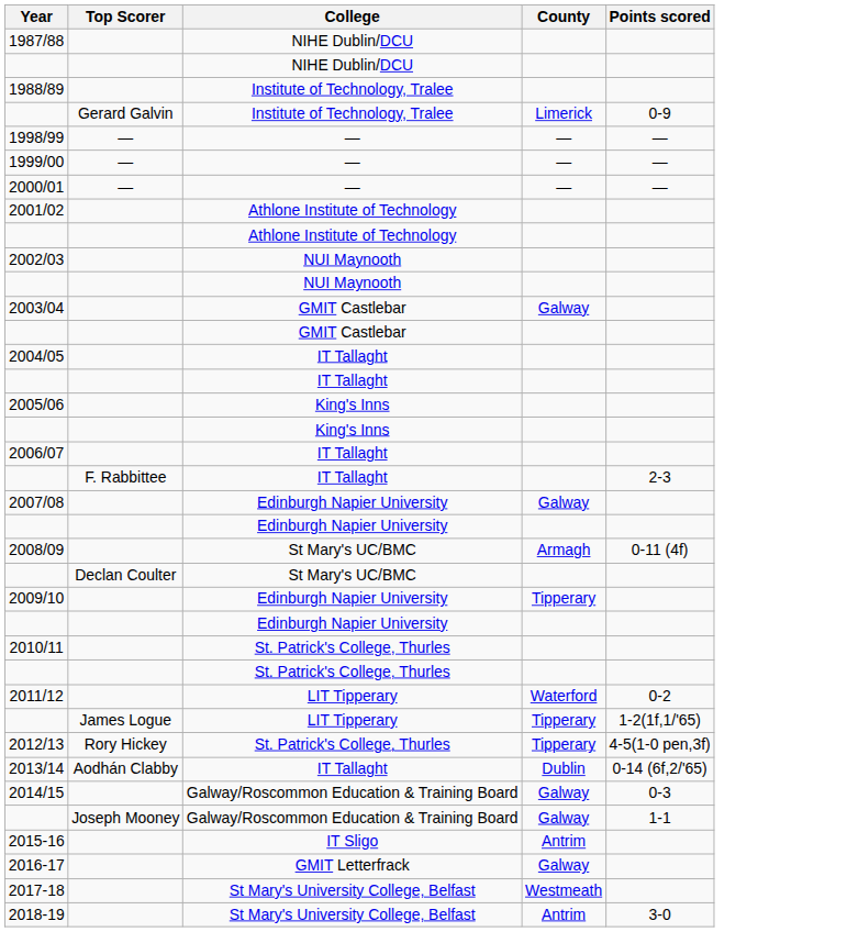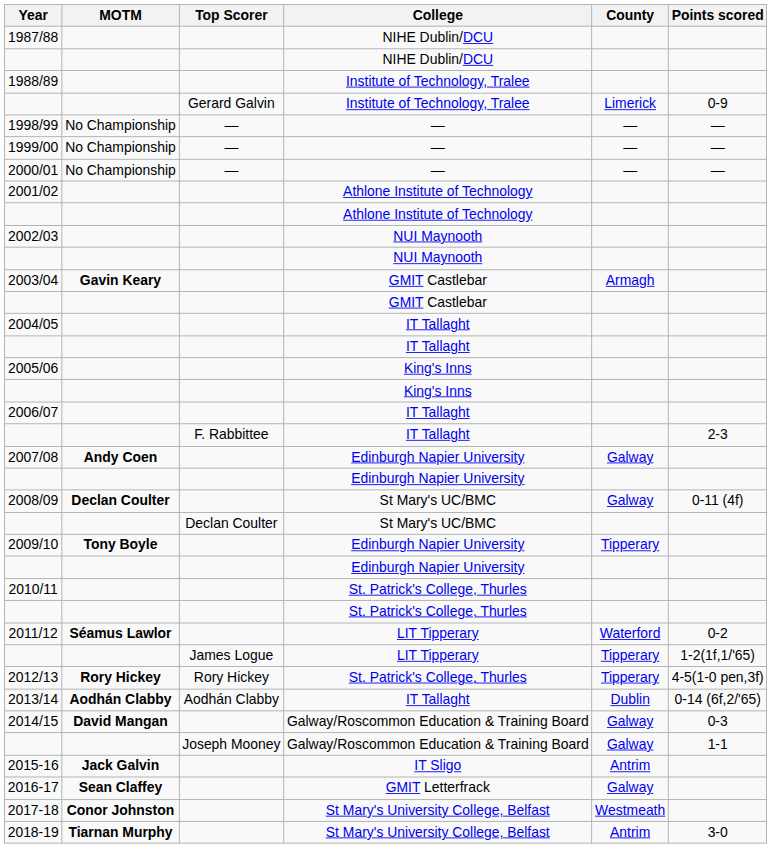+ column: MOTM | No Championship | No Championship | No Championship | Gavin Keary | Andy Coen | Declan Coulter | Tony Boyle | Séamus Lawlor | Rory Hickey | Aodhán Clabby | David Mangan | Jack Galvin | Sean Claffey | Conor Johnston | Tiarnan Murphy
2003/04 | County: Galway -> Armagh
2008/09 | County: Armagh -> Galway
